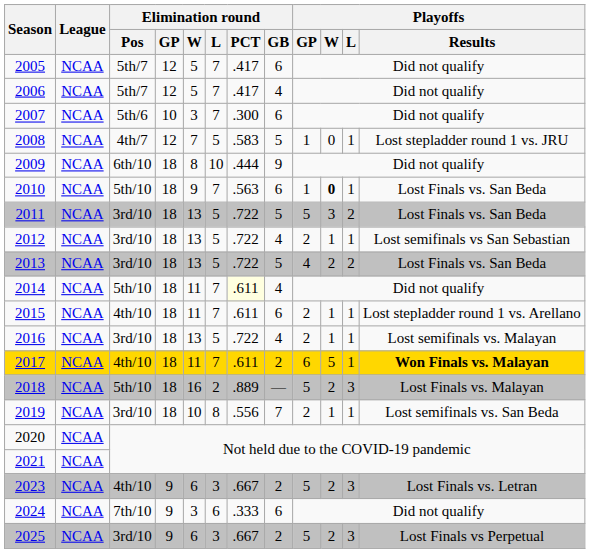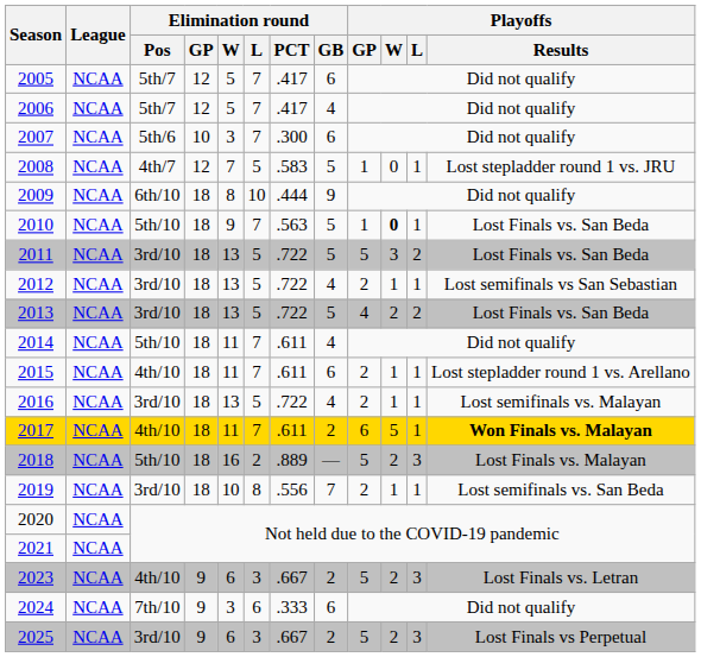2010 | Elimination round / GB: 6 -> 5
2014 | Elimination round / PCT: lightyellow background -> no background
